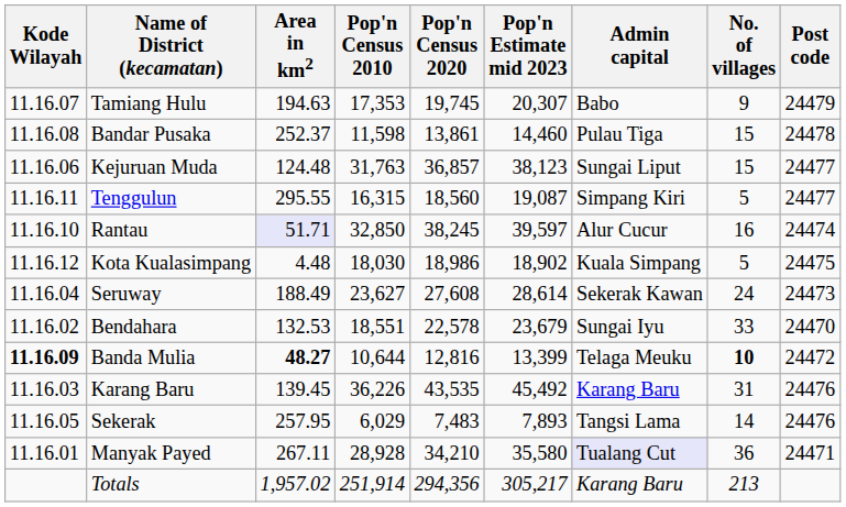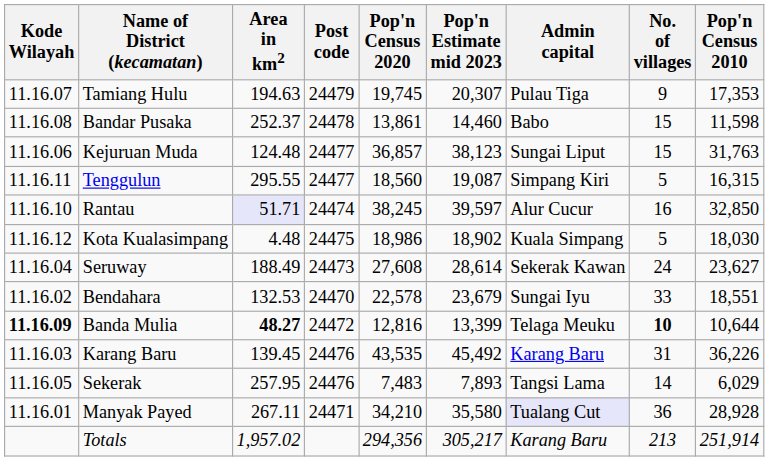columns swapped: Pop'n Census 2010 <-> Post code
Tamiang Hulu | Admin capital: Babo -> Pulau Tiga
Bandar Pusaka | Admin capital: Pulau Tiga -> Babo
